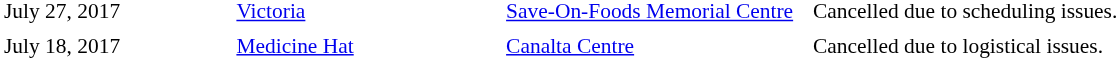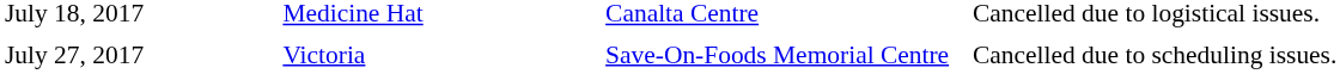rows swapped: July 18, 2017 <-> July 27, 2017
